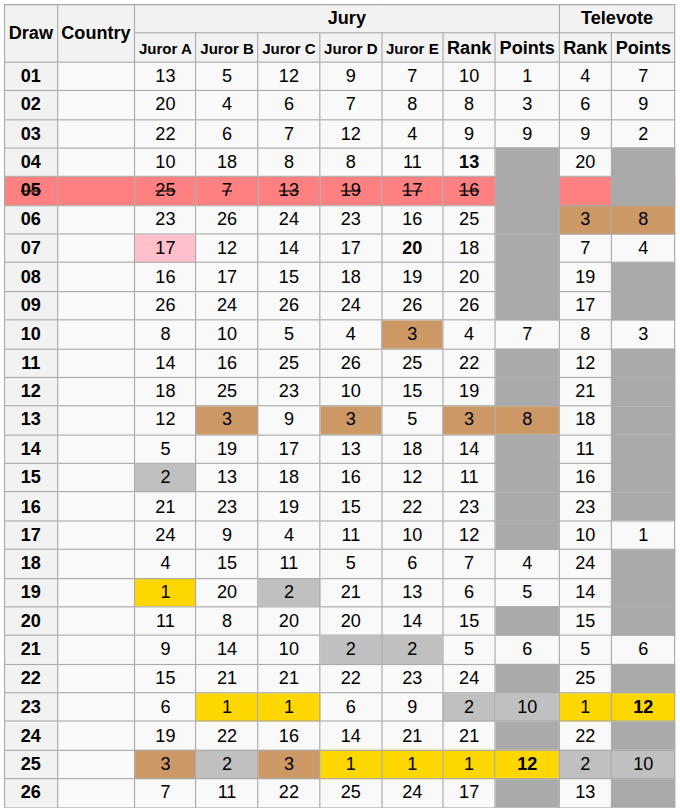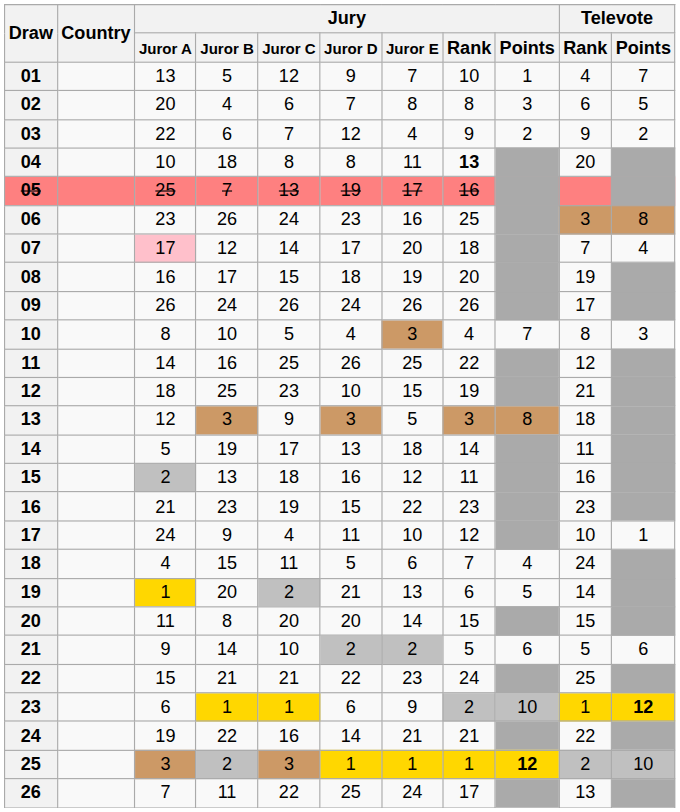02 | Televote / Points: 9 -> 5
03 | Jury / Points: 9 -> 2
07 | Jury / Juror E: bold -> normal
